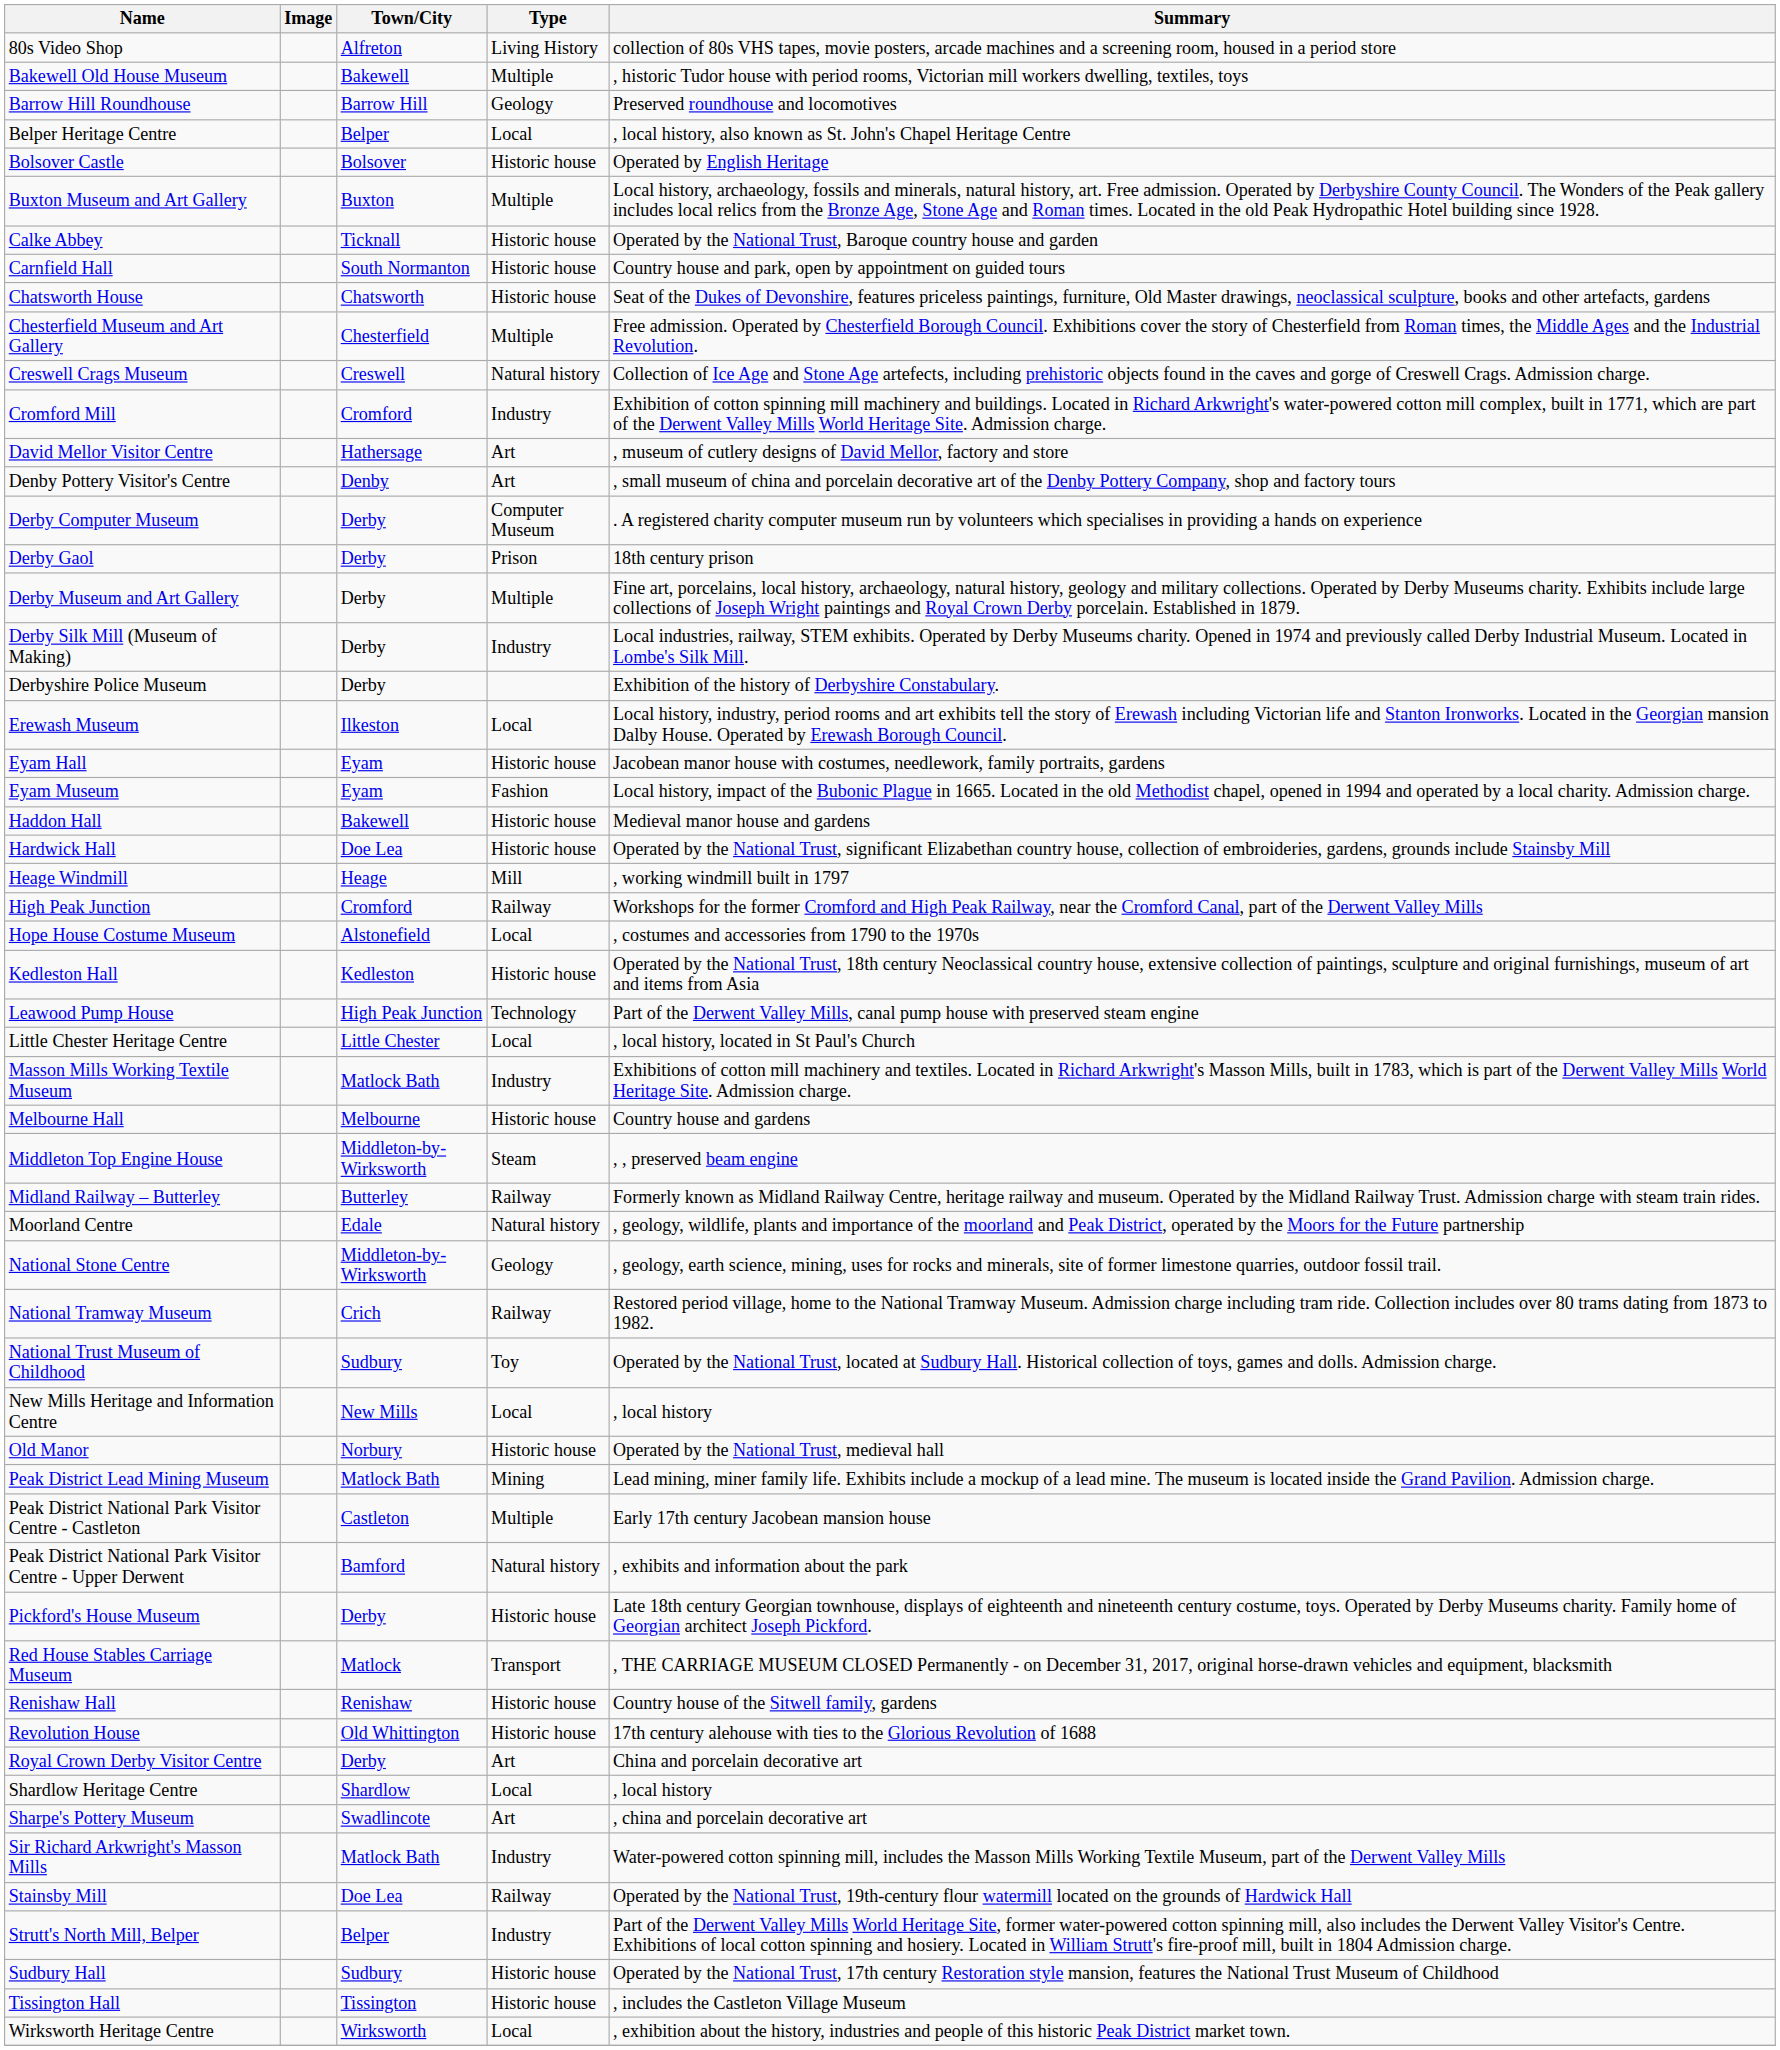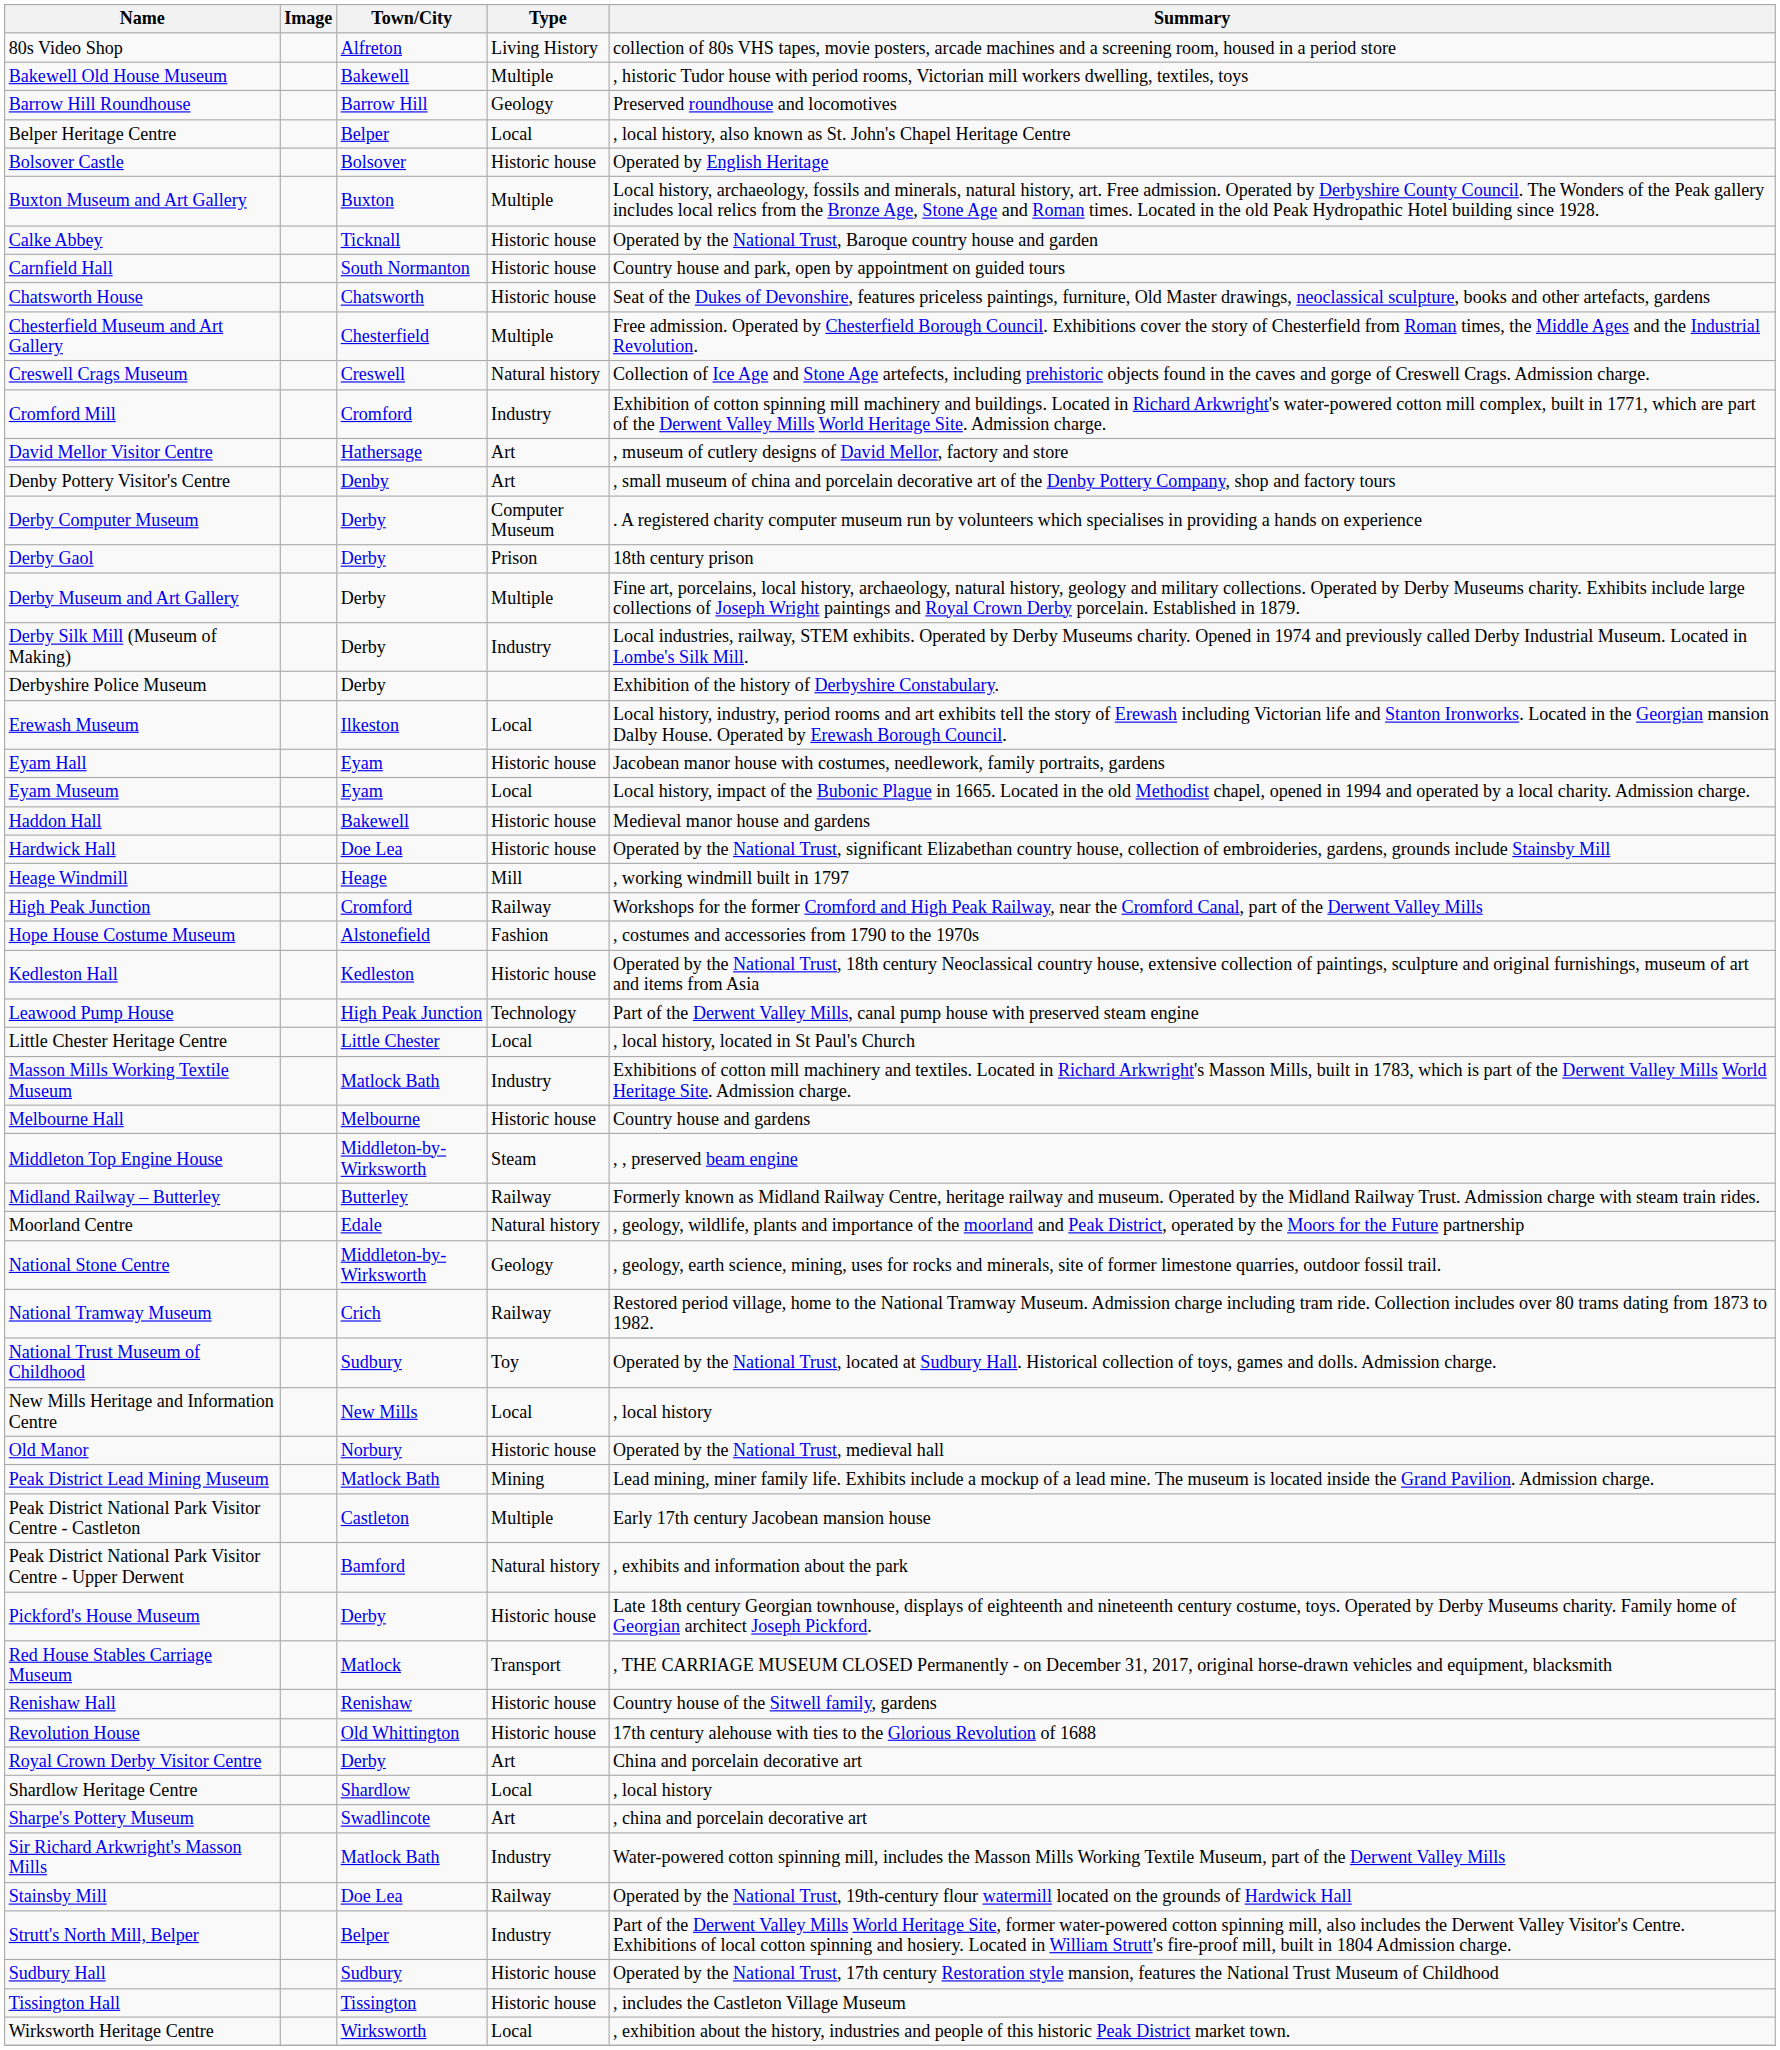Eyam Museum | Type: Fashion -> Local
Hope House Costume Museum | Type: Local -> Fashion
